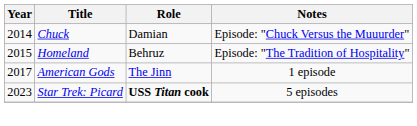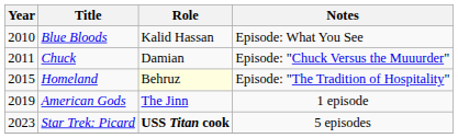+ row: 2010 | Blue Bloods | Kalid Hassan | Episode: What You See
Chuck | Year: 2014 -> 2011
Homeland | Role: no background -> lightyellow background
American Gods | Year: 2017 -> 2019
